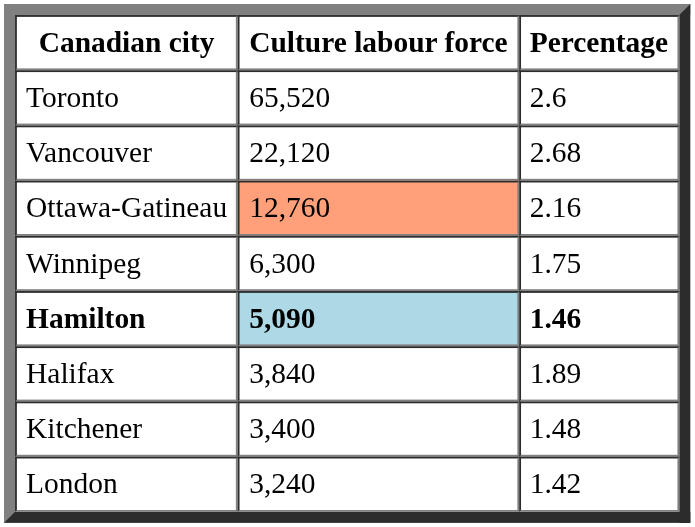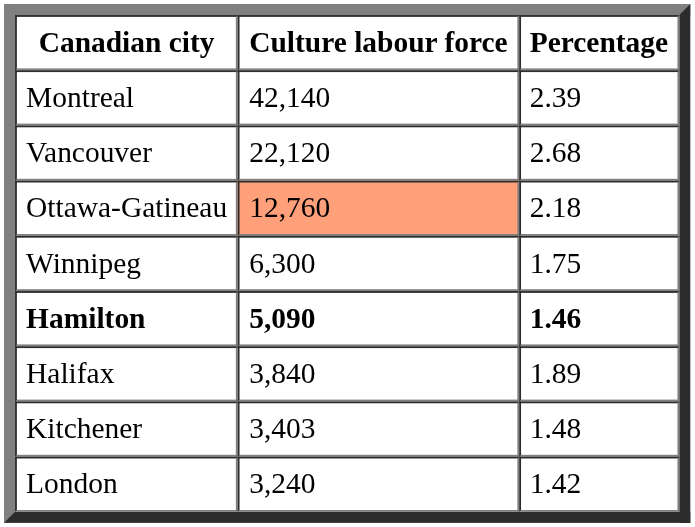- row: Toronto | 65,520 | 2.6
+ row: Montreal | 42,140 | 2.39
Ottawa-Gatineau | Percentage: 2.16 -> 2.18
Hamilton | Culture labour force: lightblue background -> no background
Kitchener | Culture labour force: 3,400 -> 3,403
